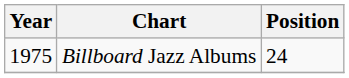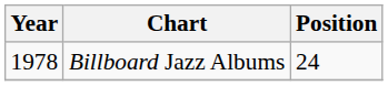Billboard Jazz Albums | Year: 1975 -> 1978
